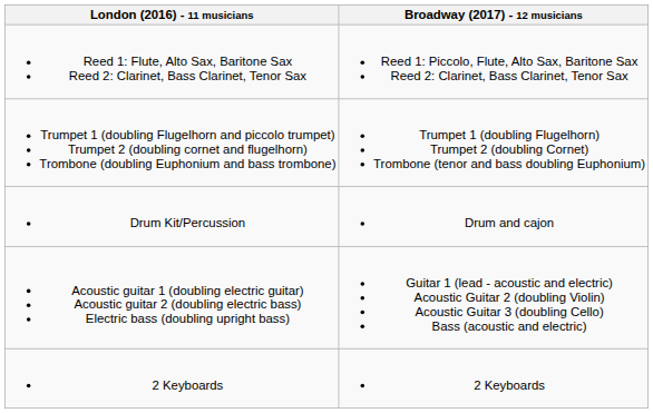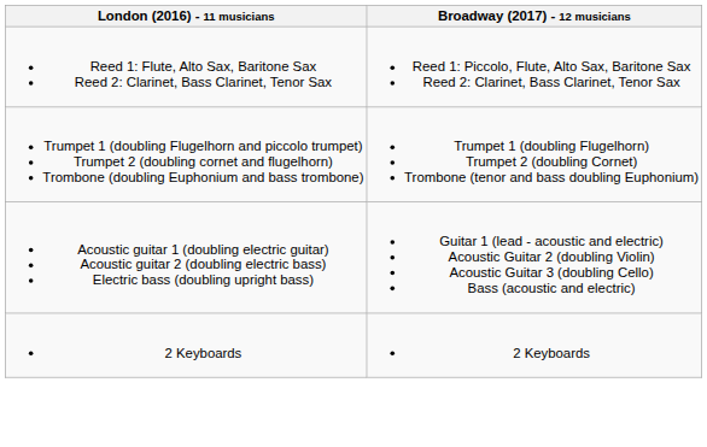- row: Drum Kit/Percussion | Drum and cajon
